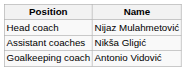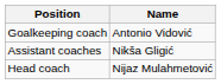rows swapped: Head coach <-> Goalkeeping coach
